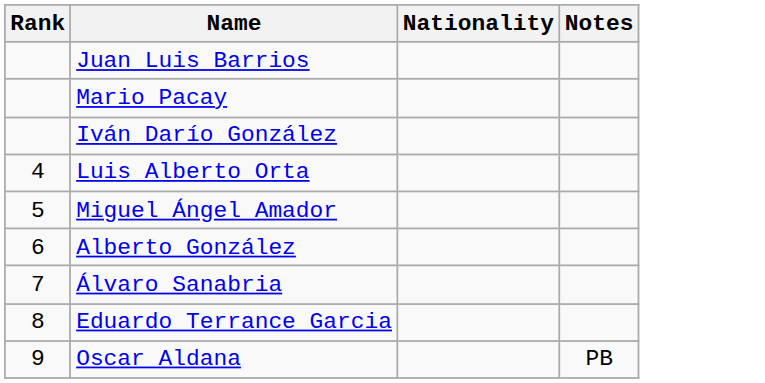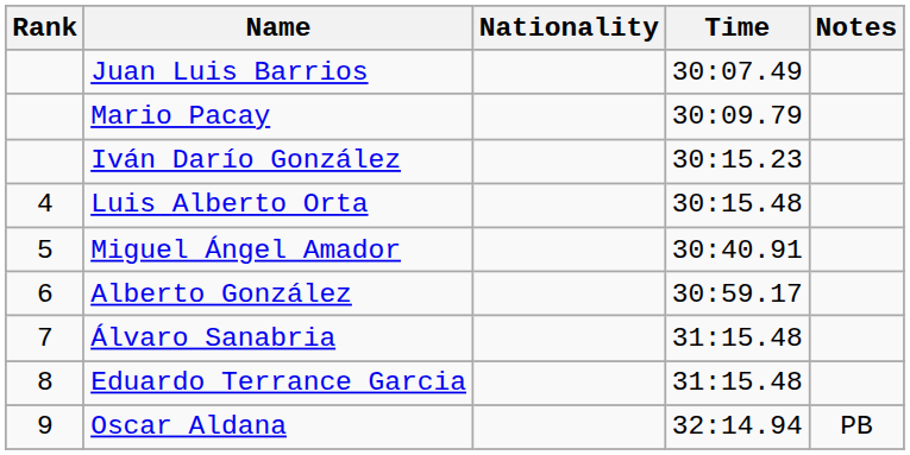+ column: Time | 30:07.49 | 30:09.79 | 30:15.23 | 30:15.48 | 30:40.91 | 30:59.17 | 31:15.48 | 31:15.48 | 32:14.94
